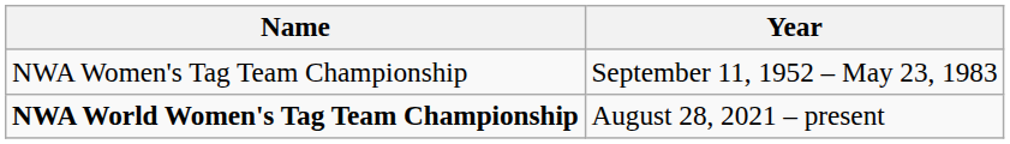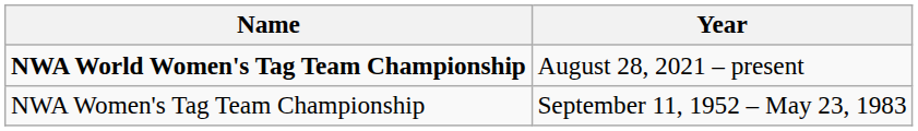rows swapped: NWA Women's Tag Team Championship <-> NWA World Women's Tag Team Championship
